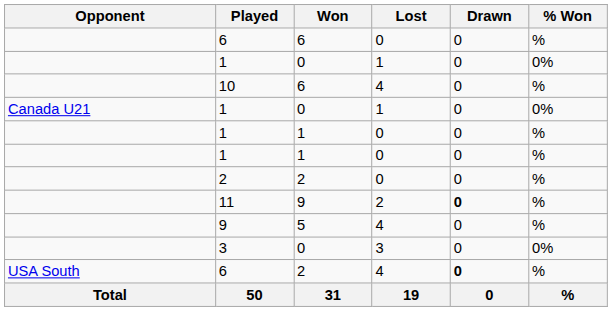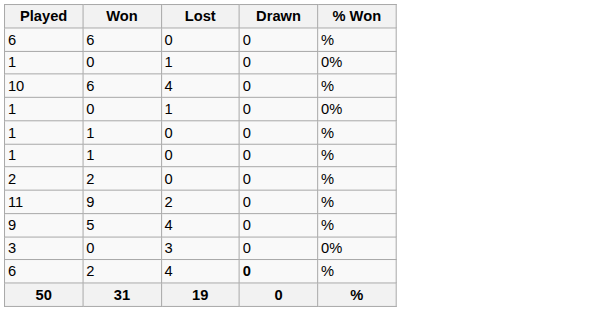- column: Opponent | Canada U21 | USA South | Total
11 | Drawn: bold -> normal
